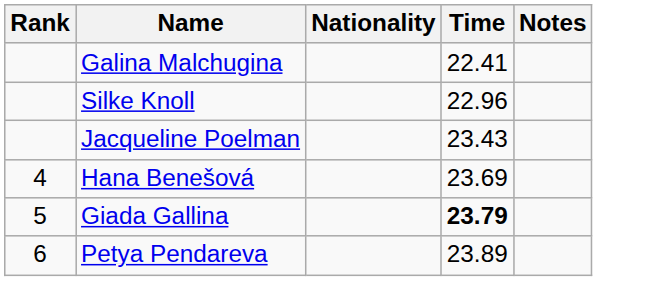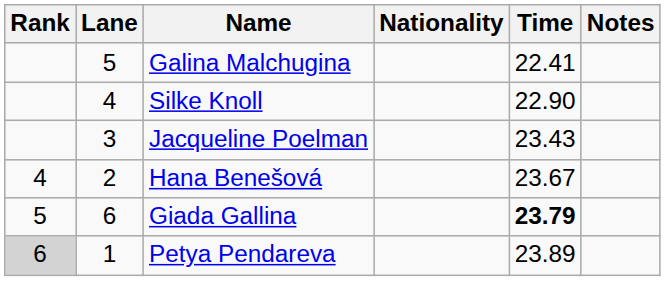+ column: Lane | 5 | 4 | 3 | 2 | 6 | 1
Silke Knoll | Time: 22.96 -> 22.90
Hana Benešová | Time: 23.69 -> 23.67
Petya Pendareva | Rank: no background -> lightgrey background
